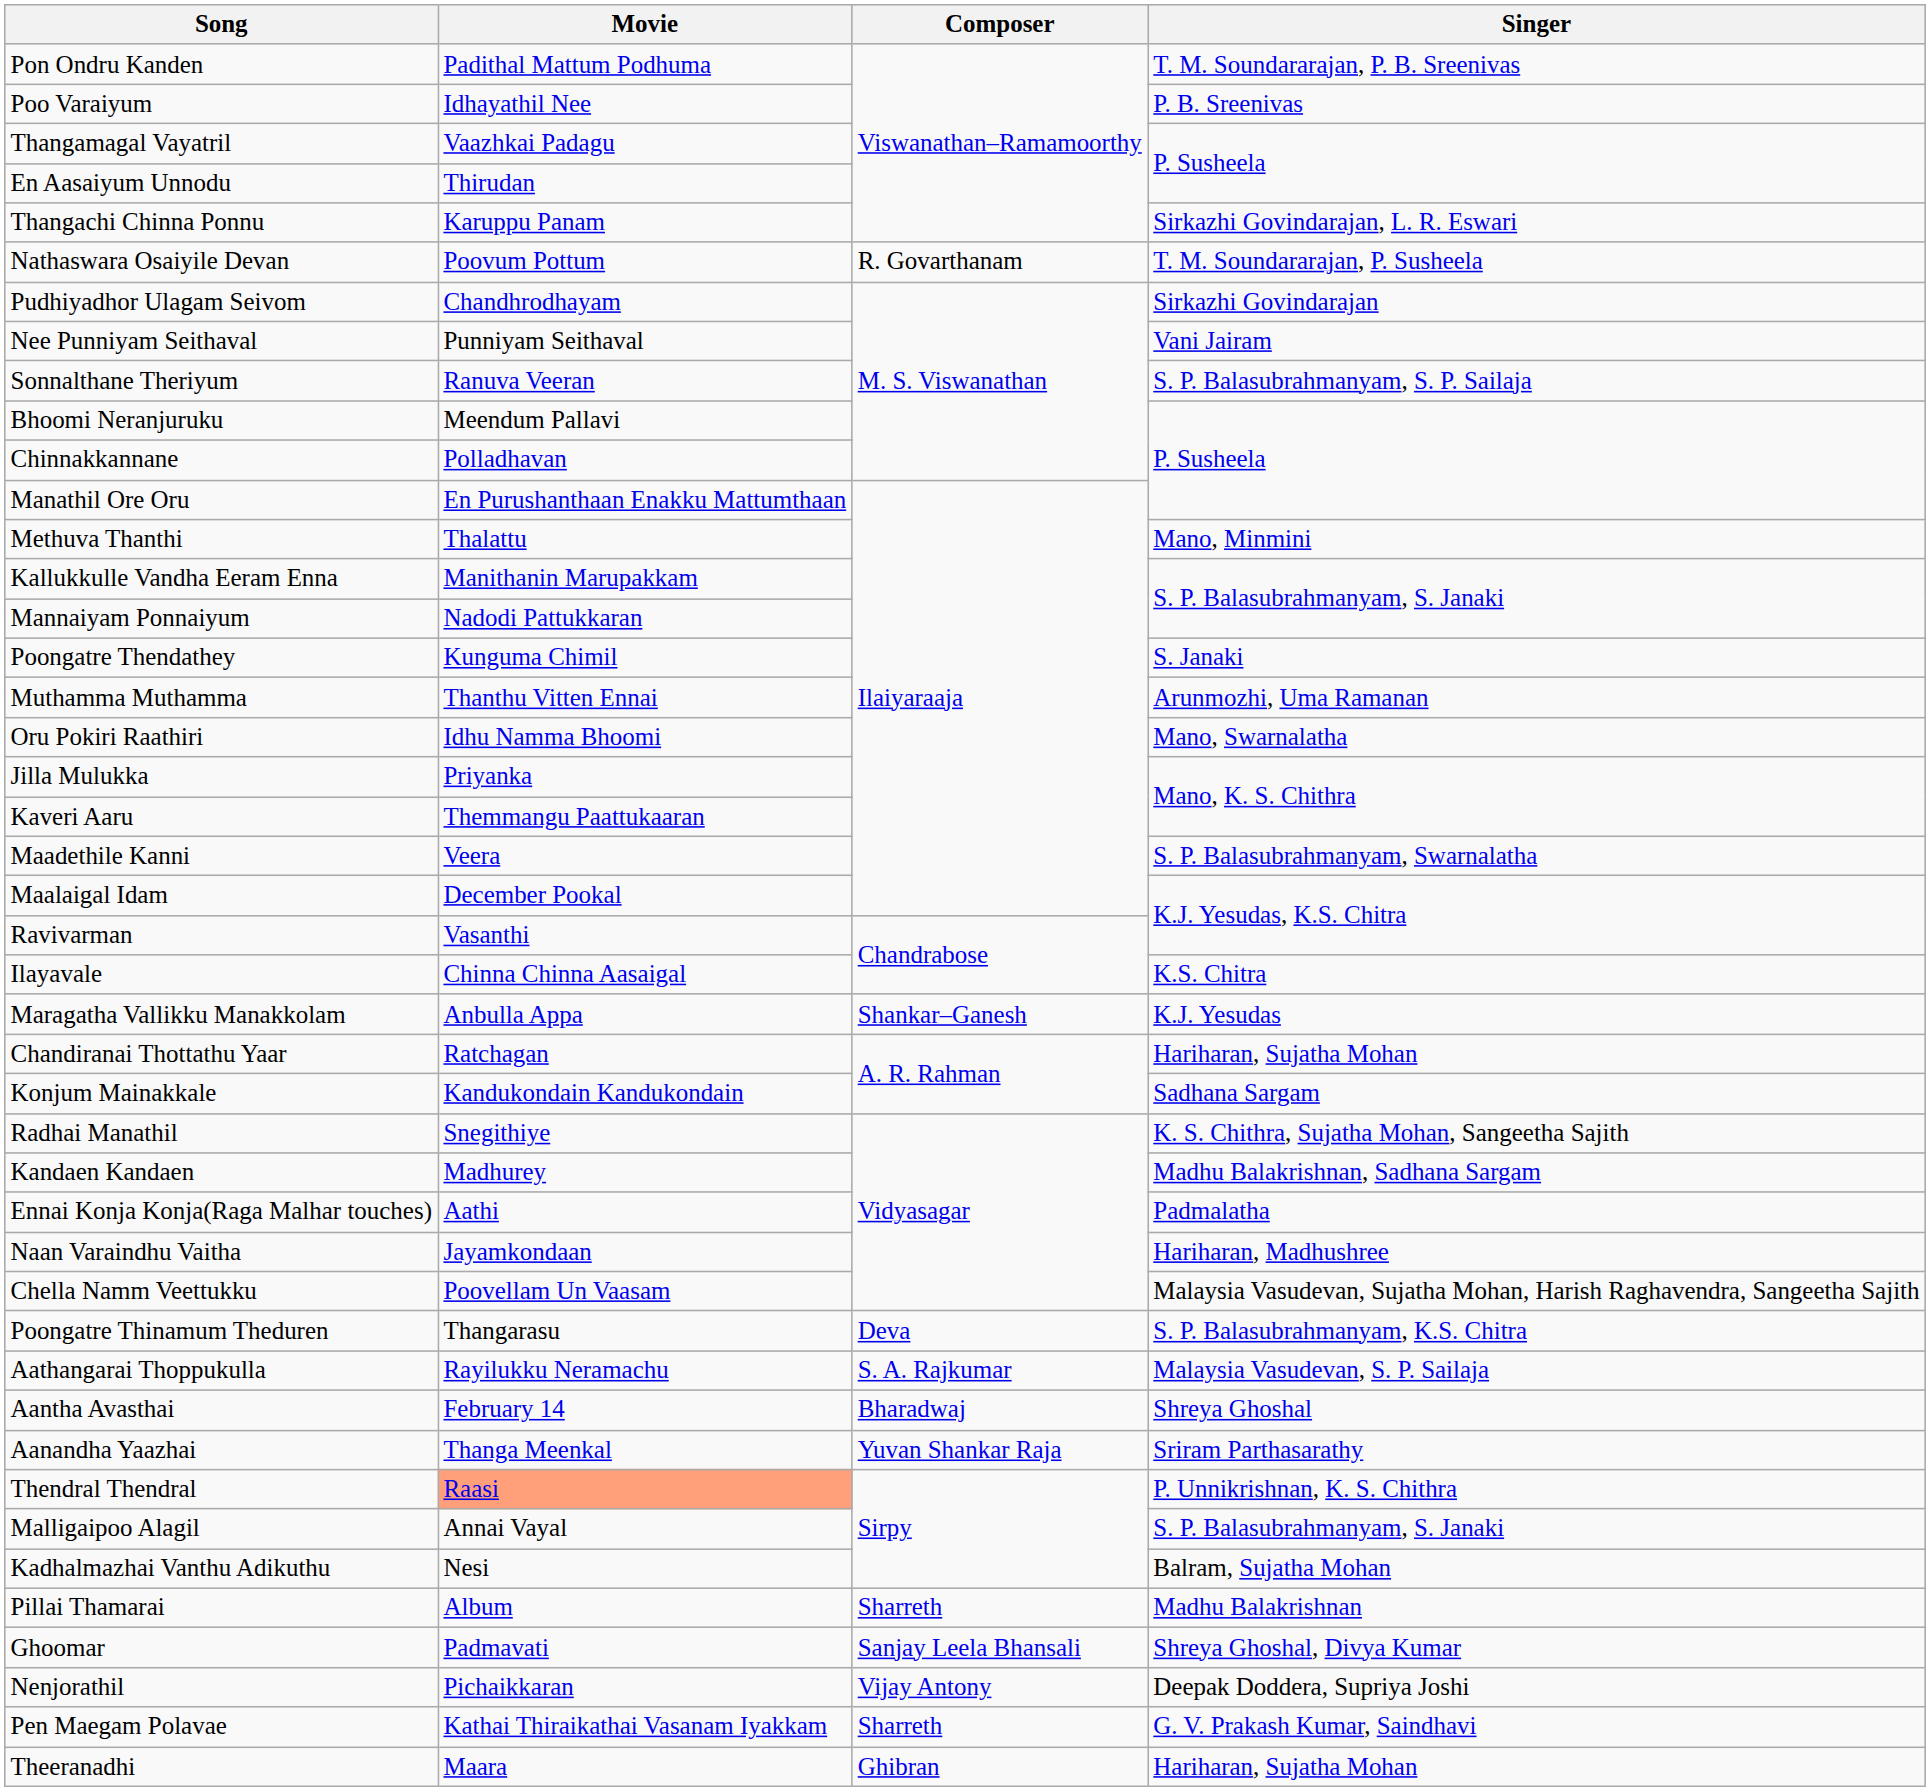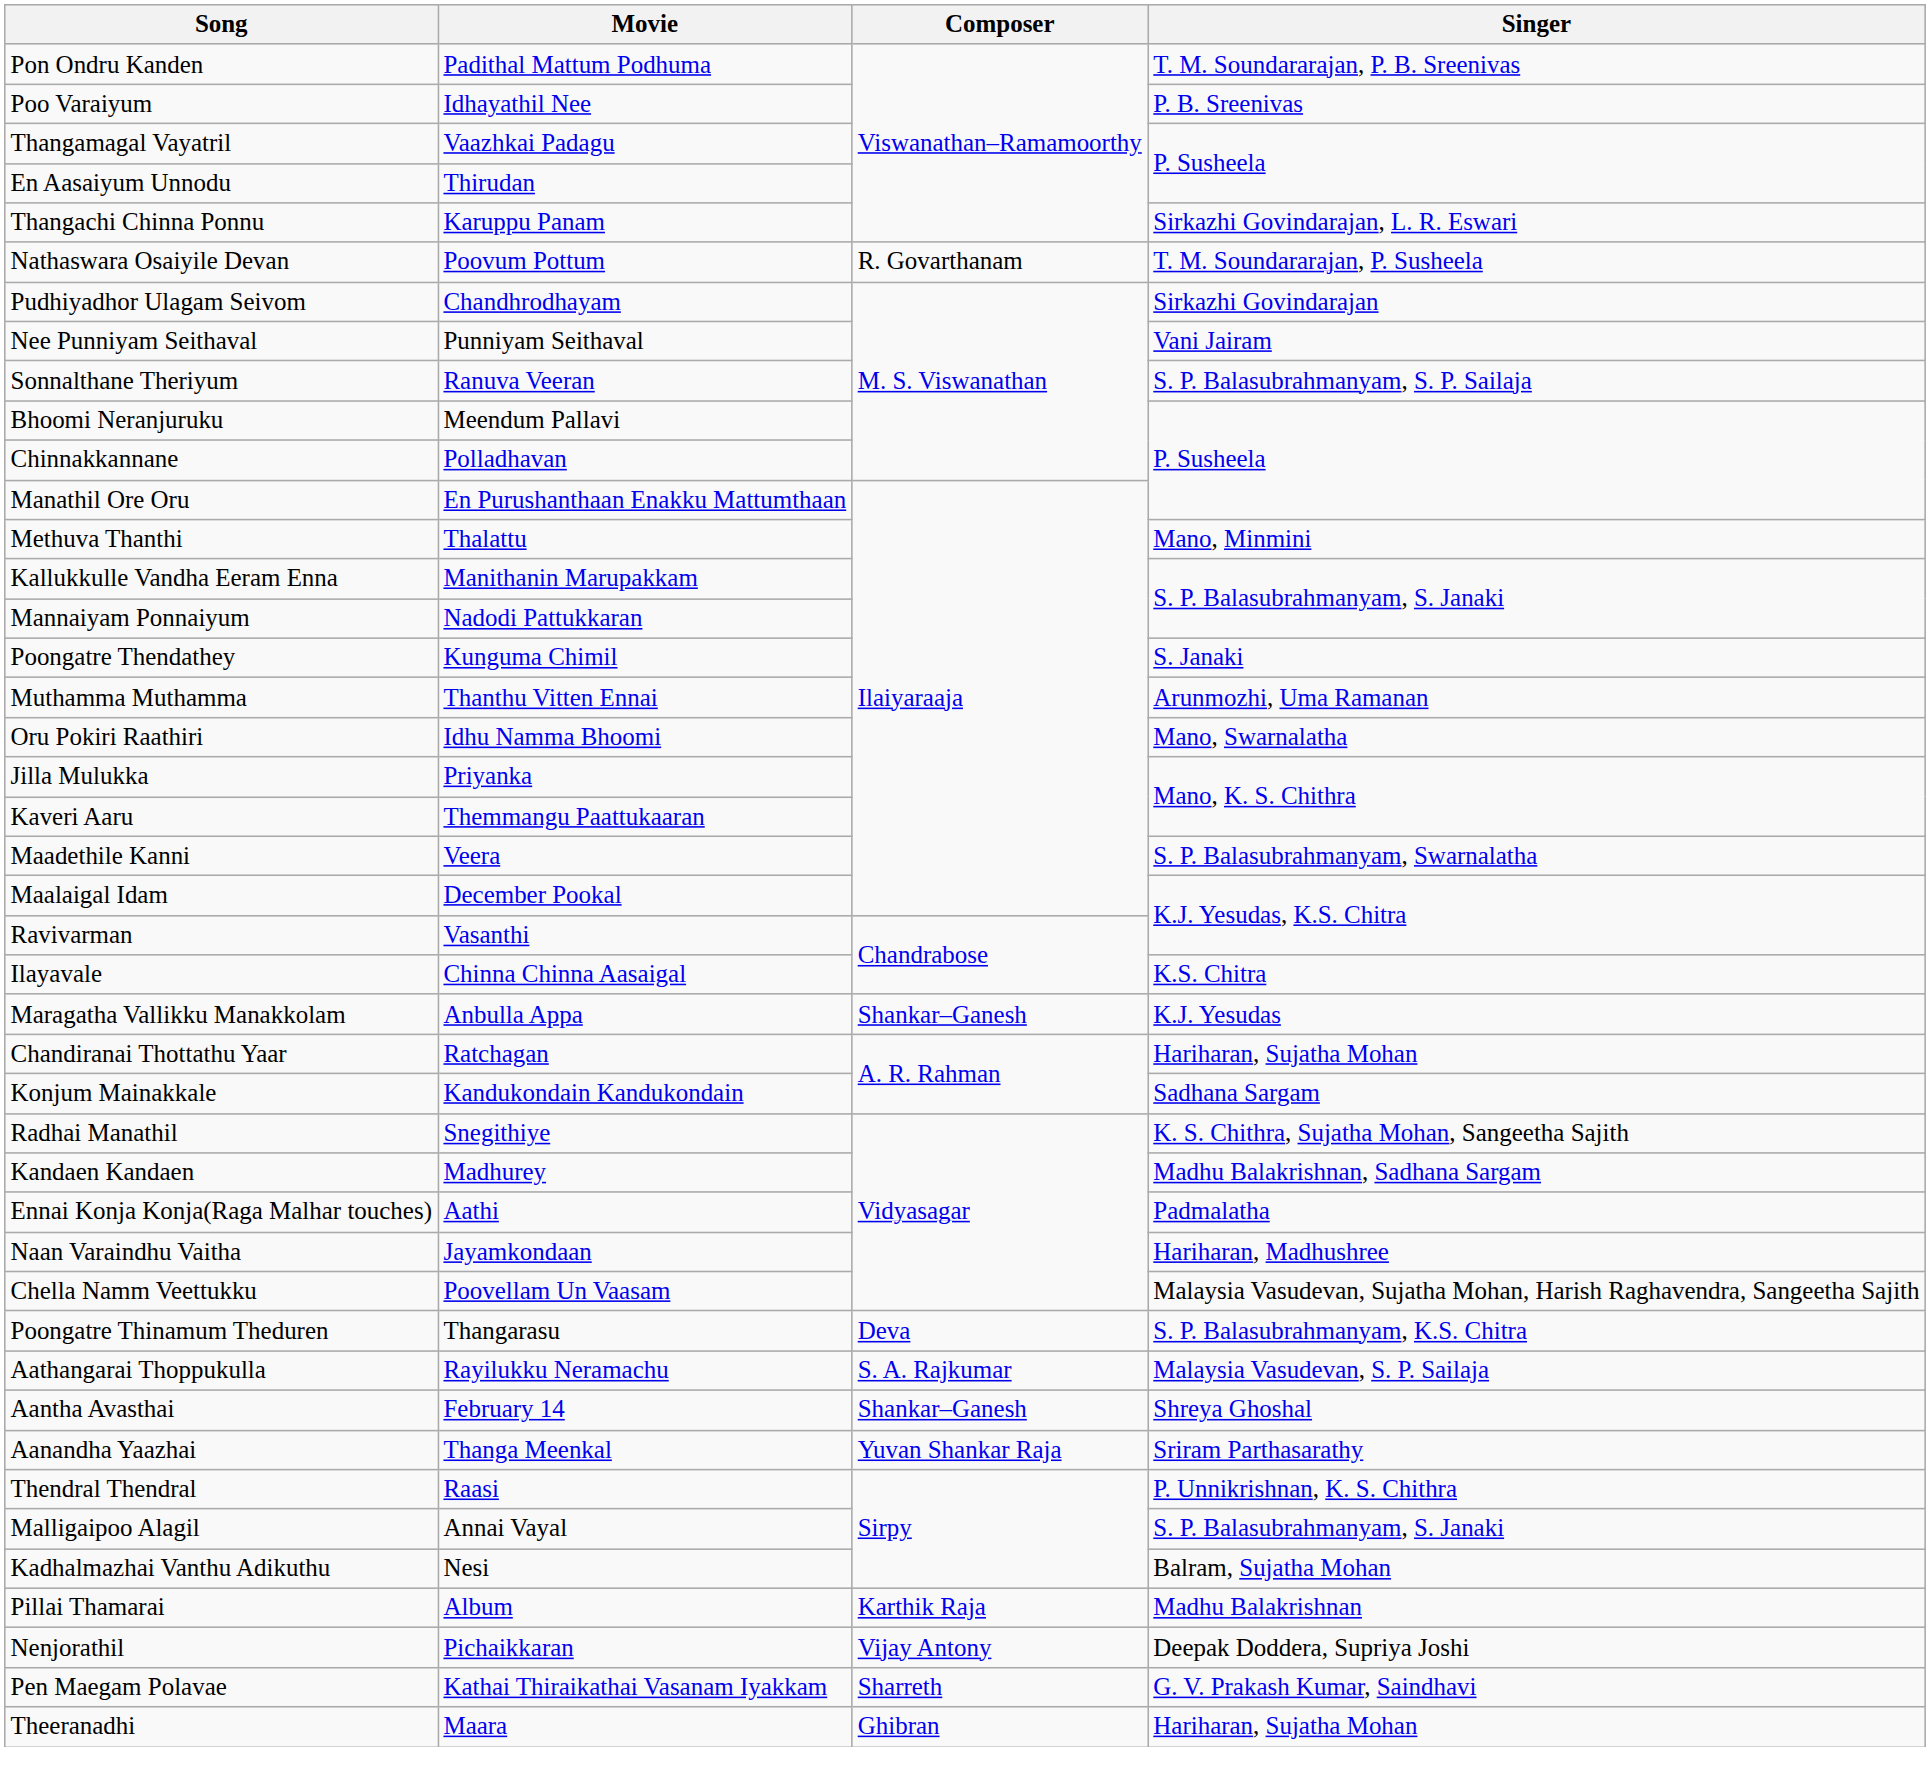Aantha Avasthai | Composer: Bharadwaj -> Shankar–Ganesh
Thendral Thendral | Movie: lightsalmon background -> no background
Pillai Thamarai | Composer: Sharreth -> Karthik Raja
- row: Ghoomar | Padmavati | Sanjay Leela Bhansali | Shreya Ghoshal, Divya Kumar
